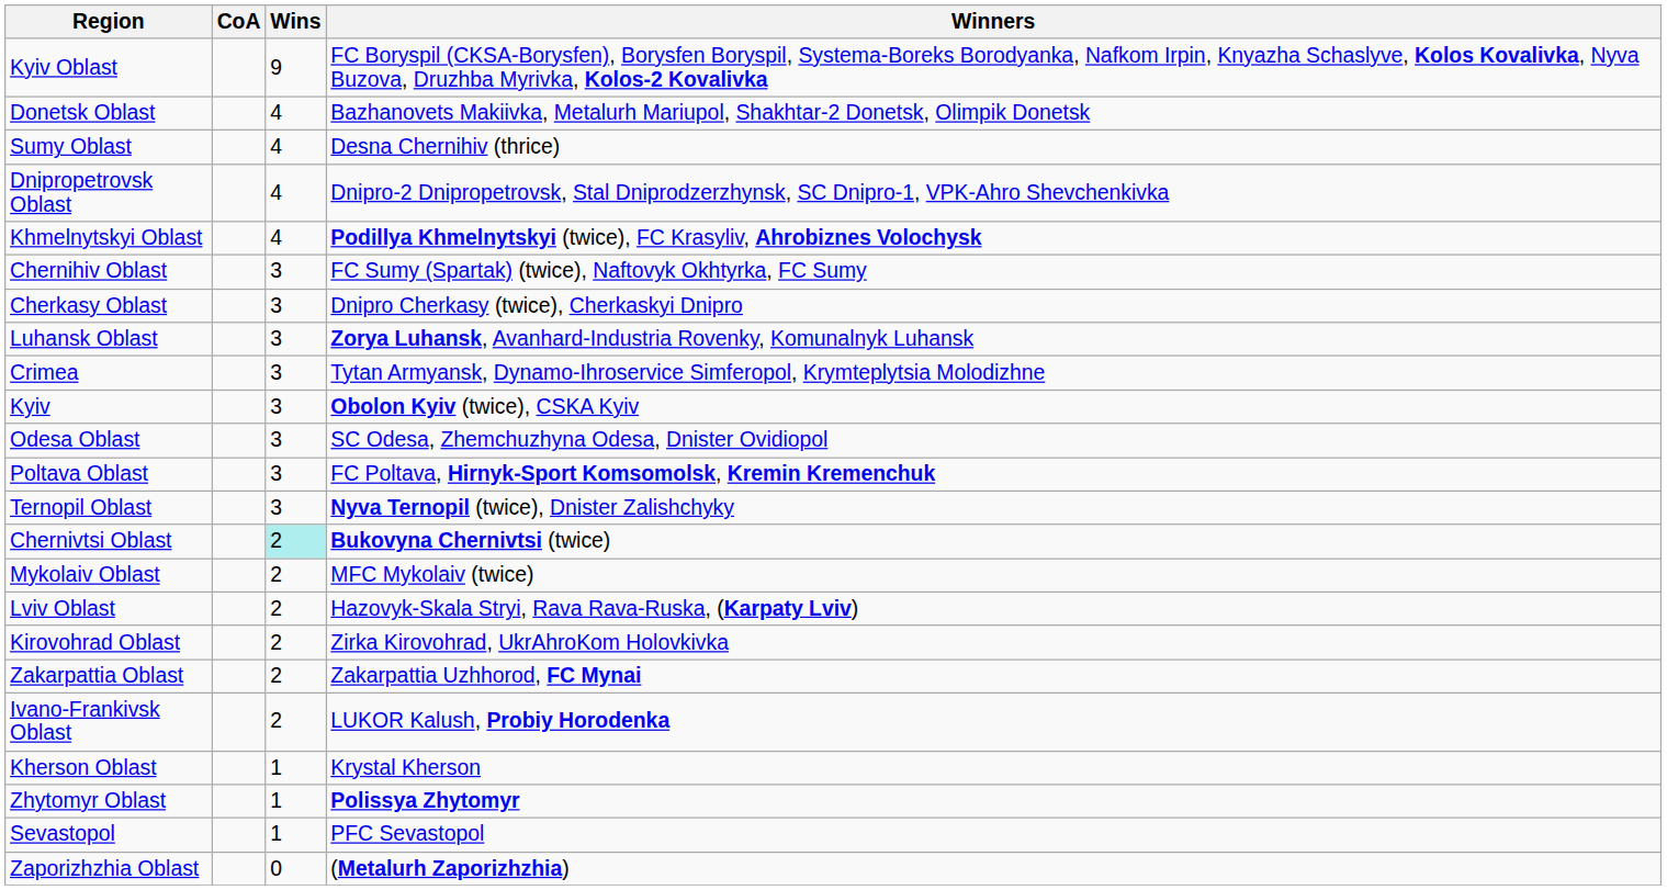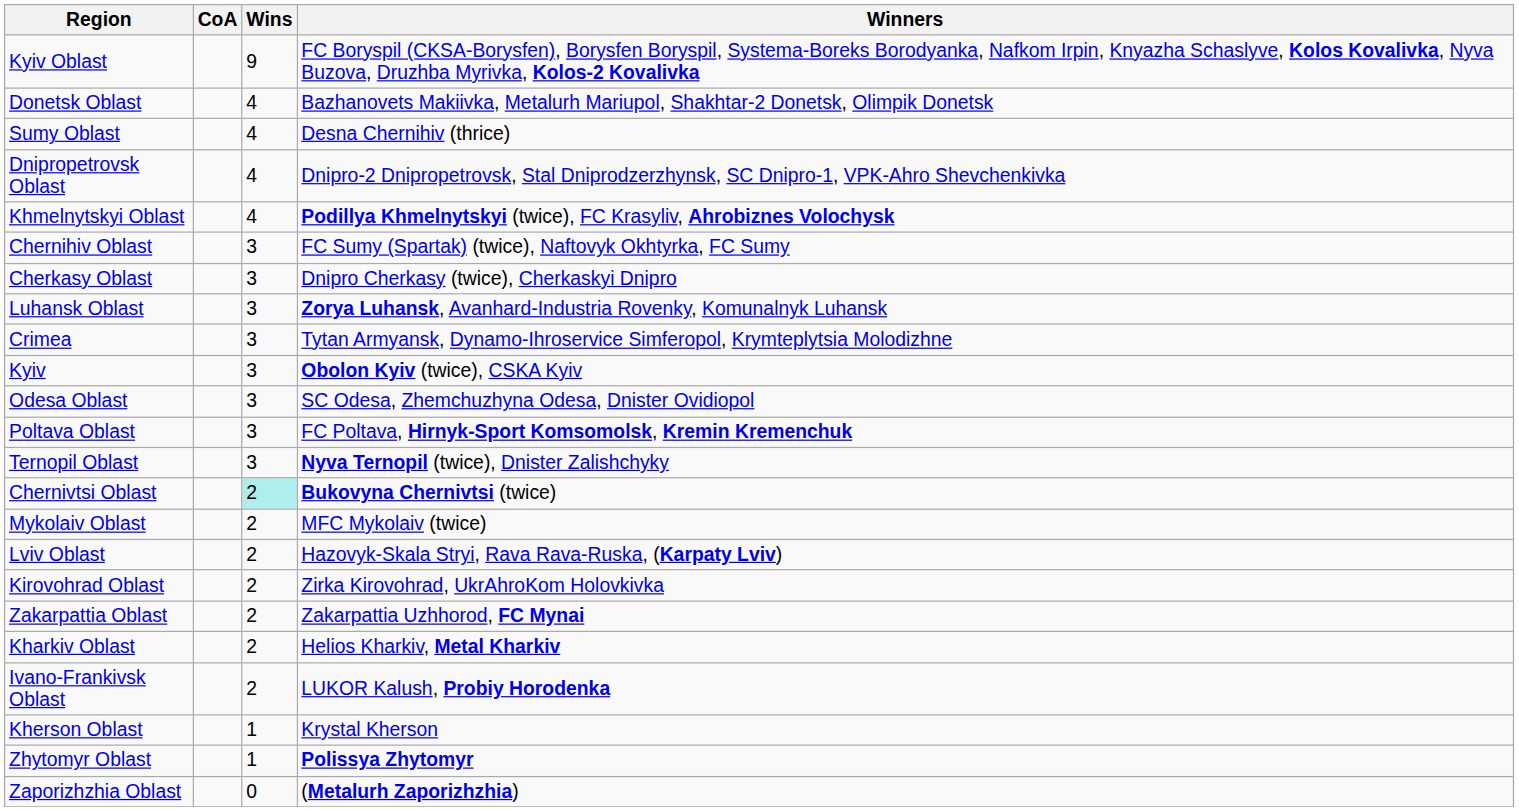+ row: Kharkiv Oblast | 2 | Helios Kharkiv, Metal Kharkiv
- row: Sevastopol | 1 | PFC Sevastopol
